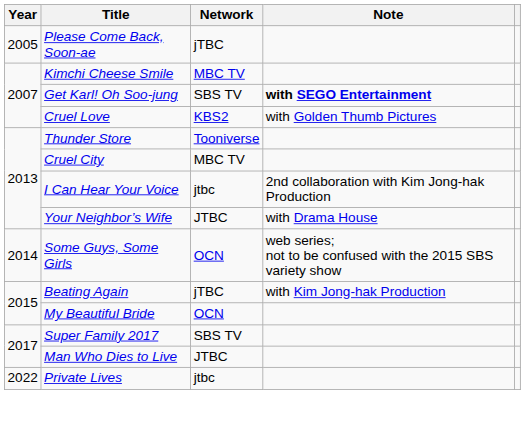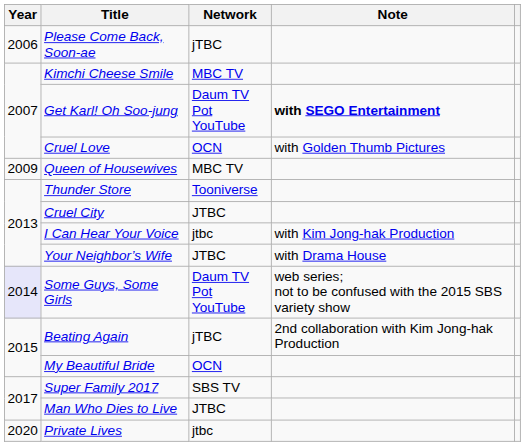Please Come Back, Soon-ae | Year: 2005 -> 2006
Get Karl! Oh Soo-jung | Network: SBS TV -> Daum TV Pot YouTube
Cruel Love | Network: KBS2 -> OCN
+ row: 2009 | Queen of Housewives | MBC TV
Cruel City | Network: MBC TV -> JTBC
I Can Hear Your Voice | Note: 2nd collaboration with Kim Jong-hak Production -> with Kim Jong-hak Production
Some Guys, Some Girls | Year: no background -> lavender background
Some Guys, Some Girls | Network: OCN -> Daum TV Pot YouTube
Beating Again | Note: with Kim Jong-hak Production -> 2nd collaboration with Kim Jong-hak Production
Private Lives | Year: 2022 -> 2020
